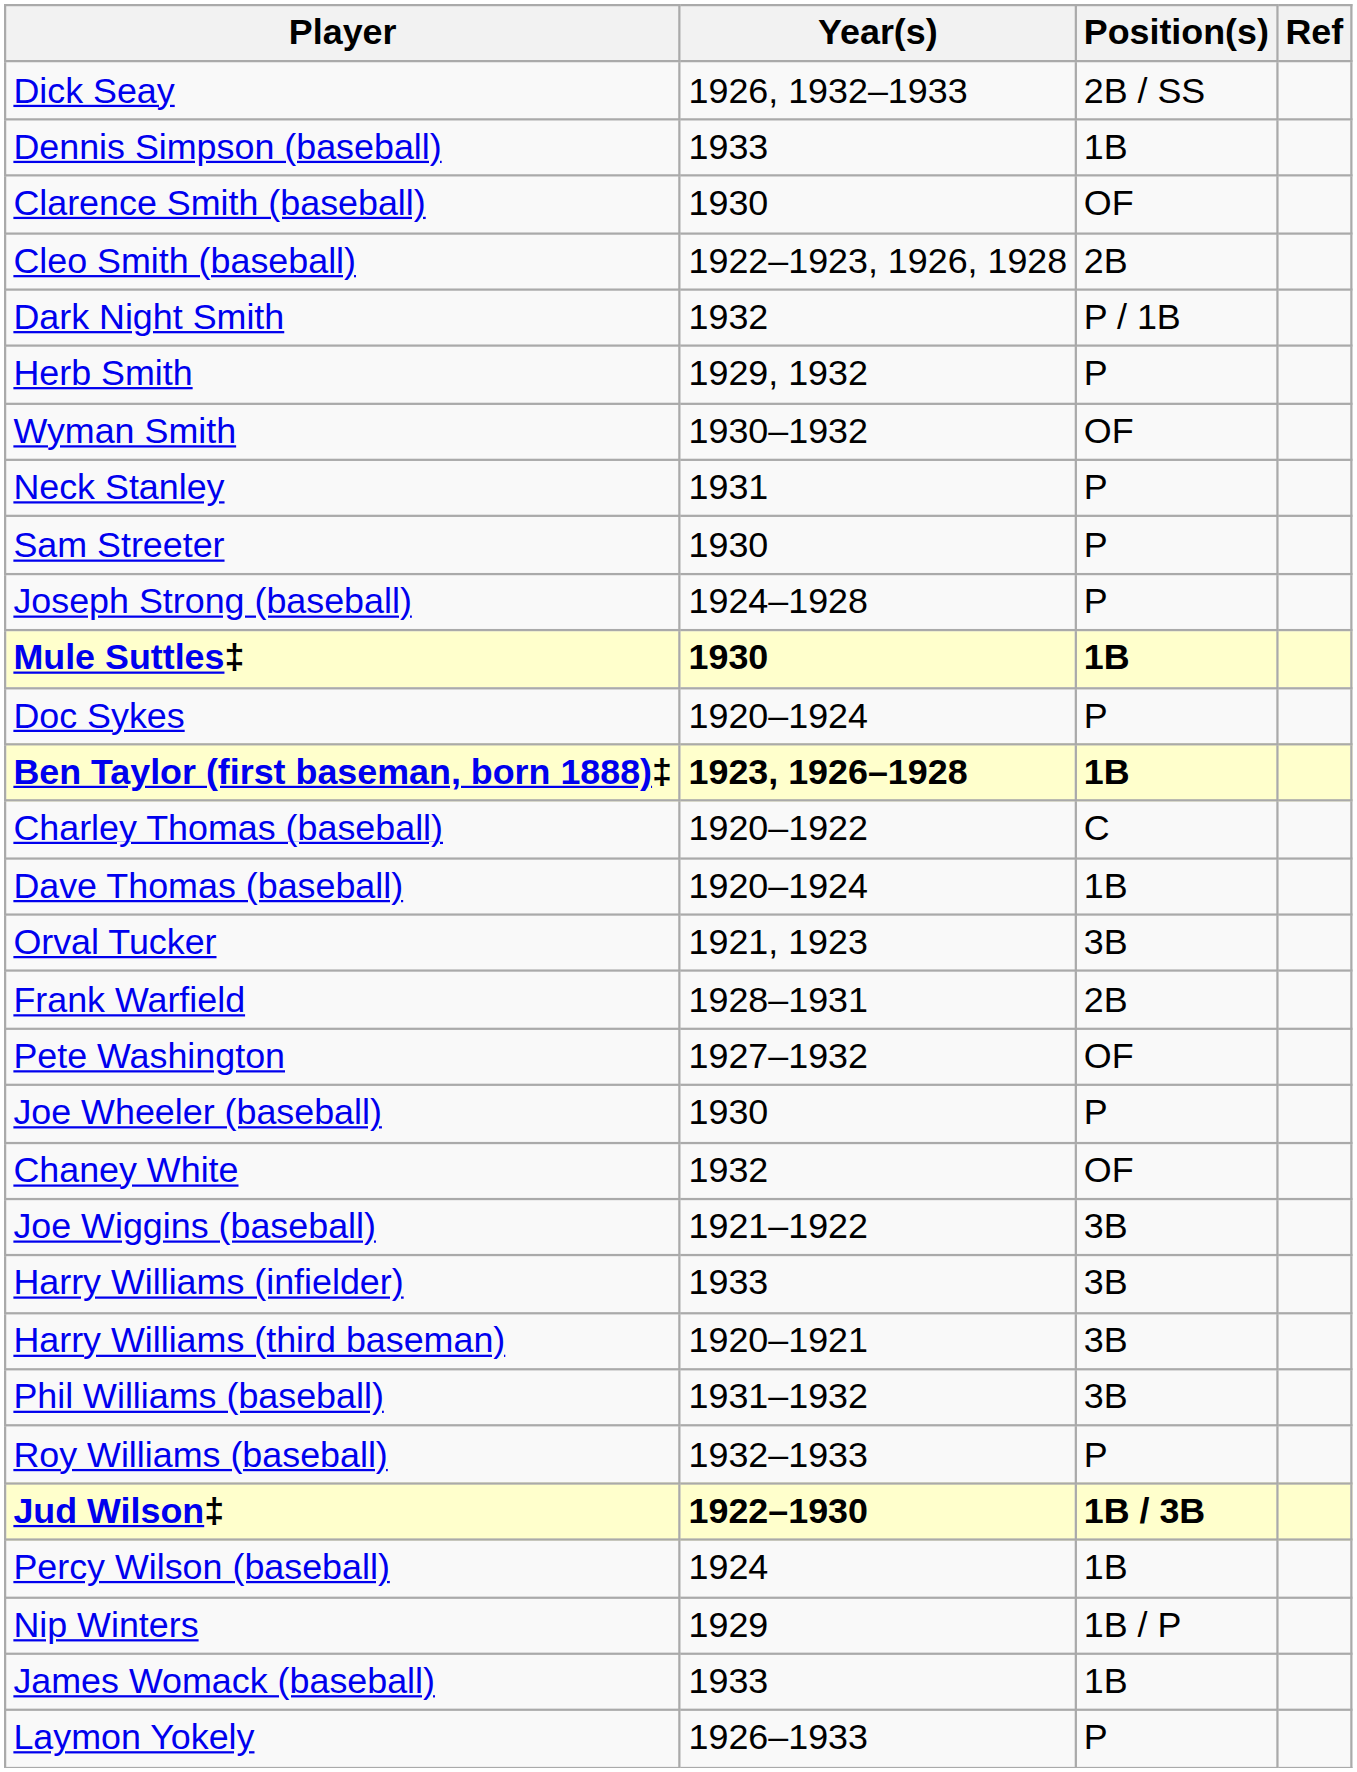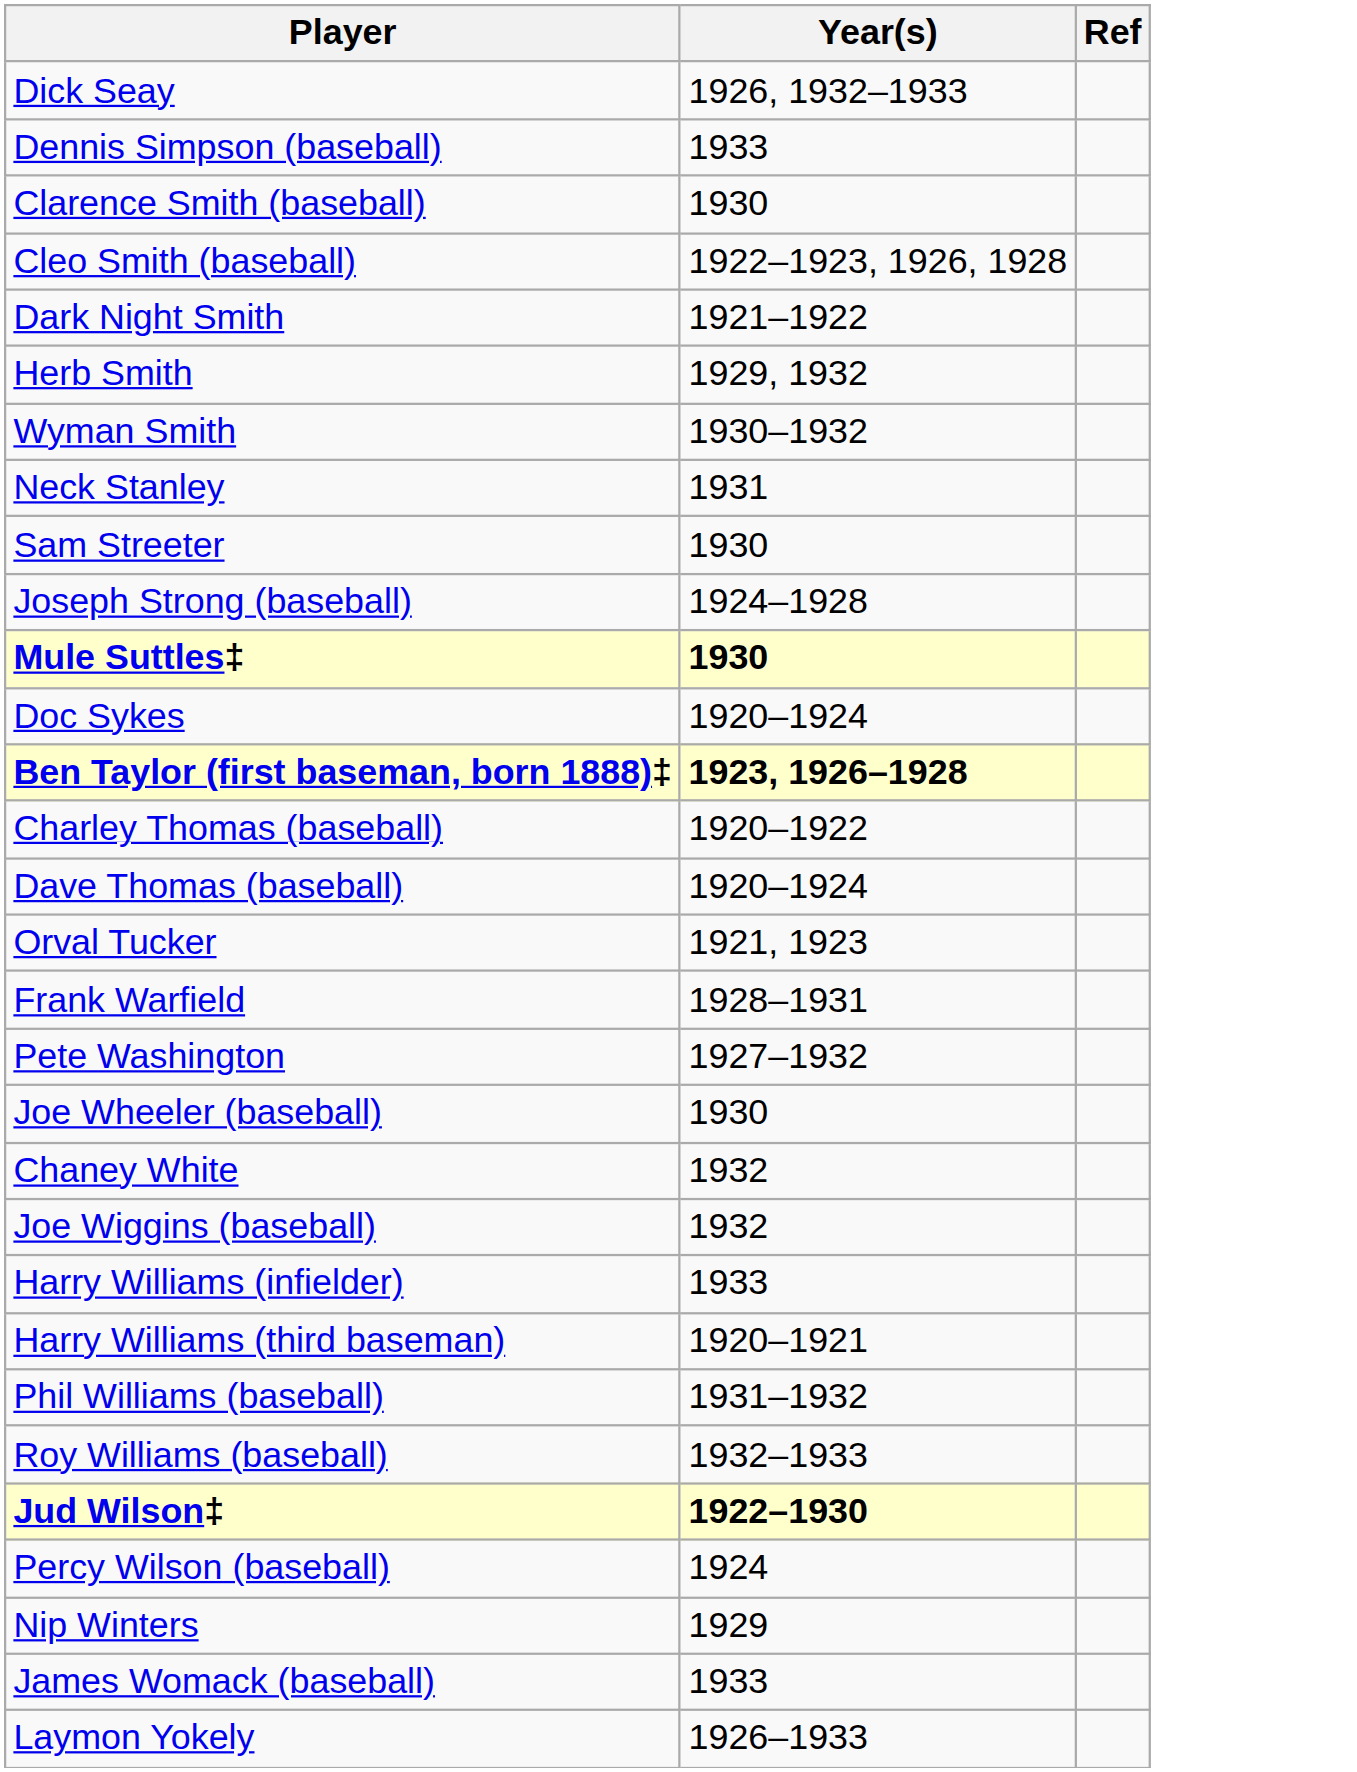- column: Position(s) | 2B / SS | 1B | OF | 2B | P / 1B | P | OF | P | P | P | 1B | P | 1B | C | 1B | 3B | 2B | OF | P | OF | 3B | 3B | 3B | 3B | P | 1B / 3B | 1B | 1B / P | 1B | P
Dark Night Smith | Year(s): 1932 -> 1921–1922
Joe Wiggins (baseball) | Year(s): 1921–1922 -> 1932
